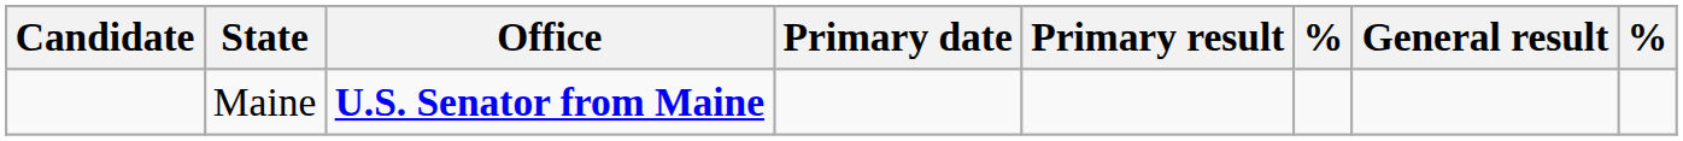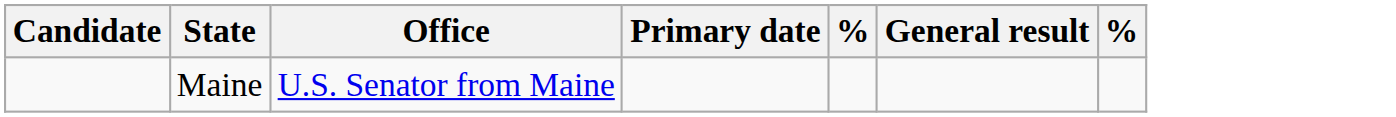- column: Primary result
Maine | Office: bold -> normal
